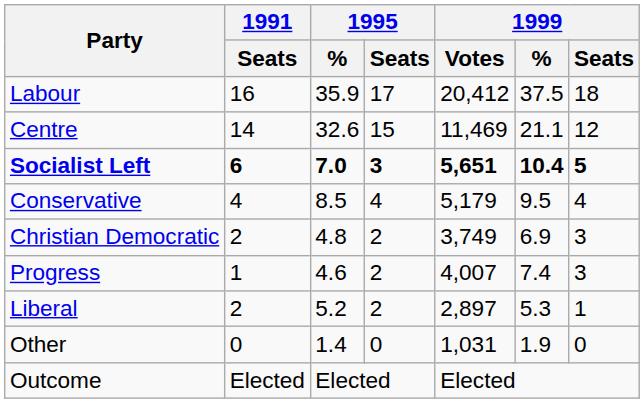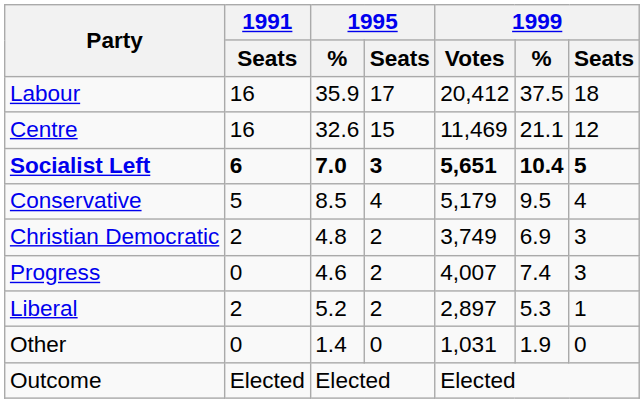Centre | 1991 / Seats: 14 -> 16
Conservative | 1991 / Seats: 4 -> 5
Progress | 1991 / Seats: 1 -> 0
